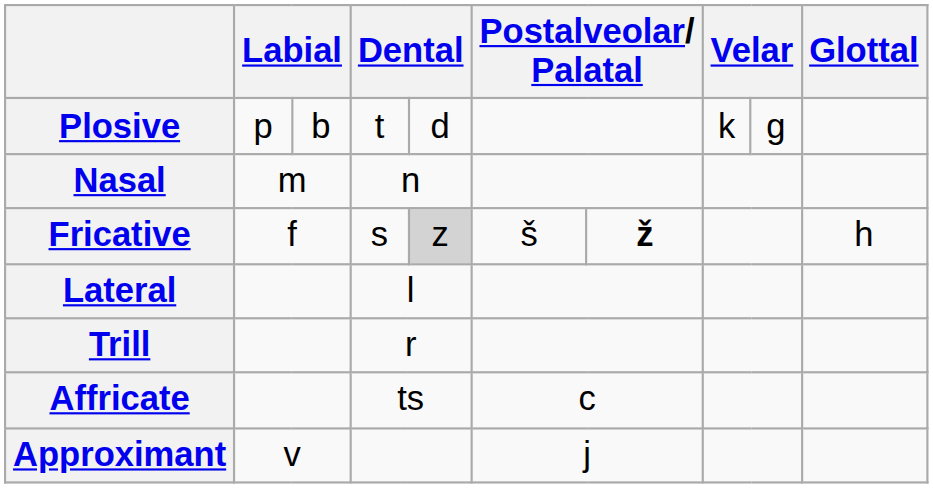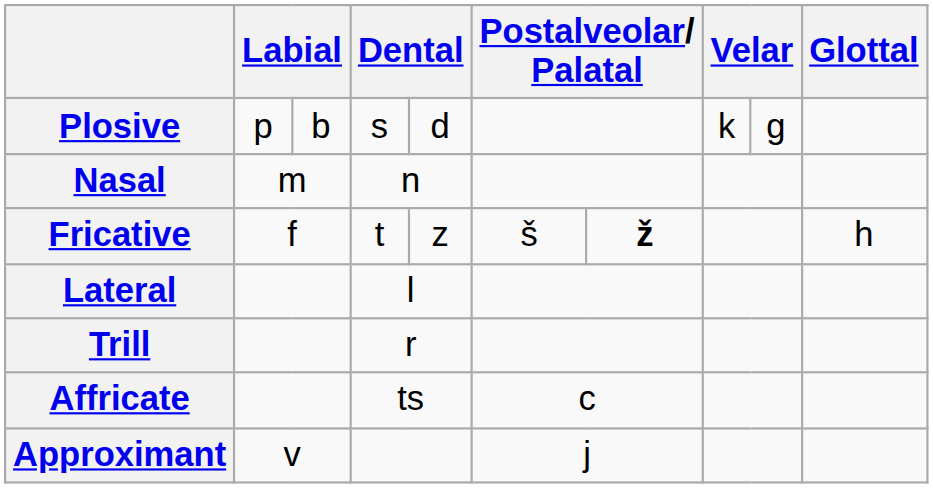Plosive | column 4: t -> s
Fricative | column 4: s -> t
Fricative | column 5: lightgrey background -> no background
